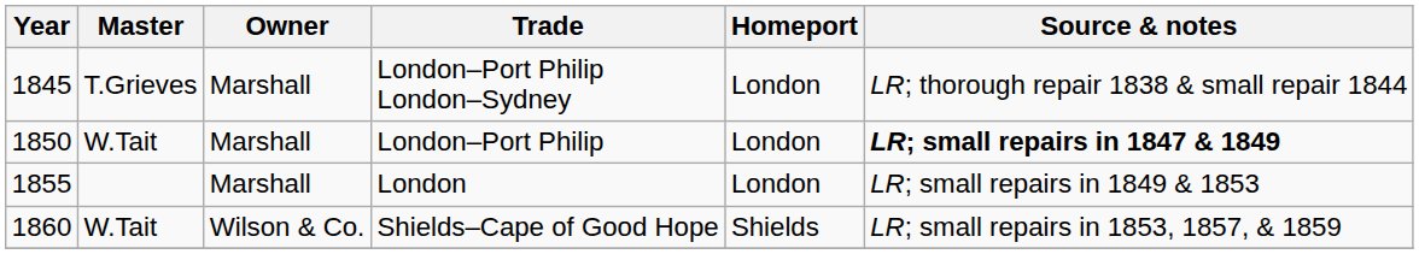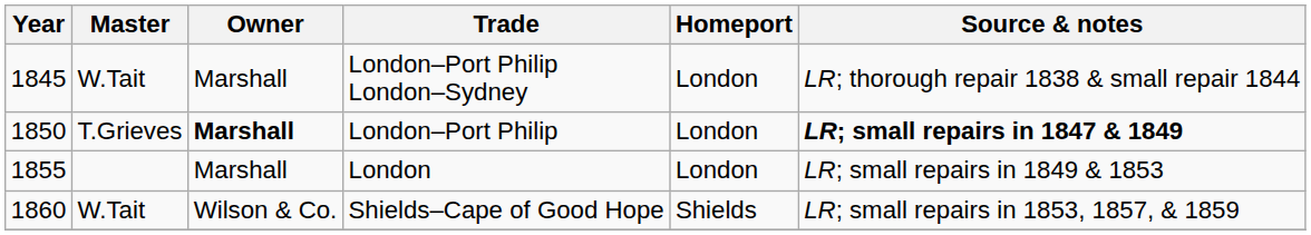London–Port Philip London–Sydney | Master: T.Grieves -> W.Tait
London–Port Philip | Master: W.Tait -> T.Grieves
London–Port Philip | Owner: normal -> bold
